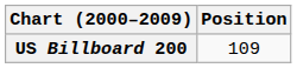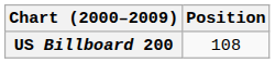US Billboard 200 | Position: 109 -> 108
